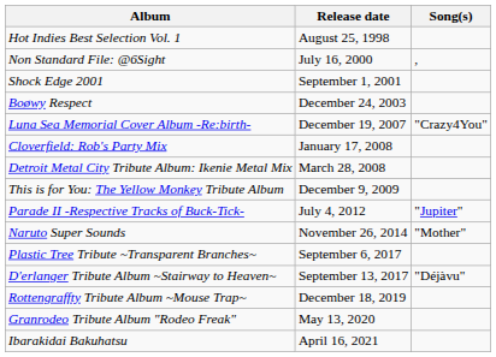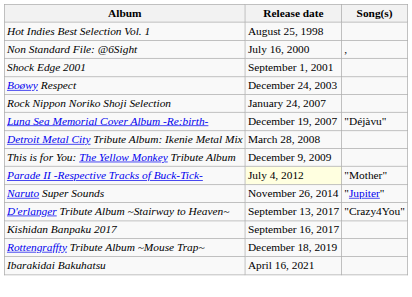+ row: Rock Nippon Noriko Shoji Selection | January 24, 2007
Luna Sea Memorial Cover Album -Re:birth- | Song(s): "Crazy4You" -> "Déjàvu"
- row: Cloverfield: Rob's Party Mix | January 17, 2008
Parade II -Respective Tracks of Buck-Tick- | Release date: no background -> lightyellow background
Parade II -Respective Tracks of Buck-Tick- | Song(s): "Jupiter" -> "Mother"
Naruto Super Sounds | Song(s): "Mother" -> "Jupiter"
- row: Plastic Tree Tribute ~Transparent Branches~ | September 6, 2017
D'erlanger Tribute Album ~Stairway to Heaven~ | Song(s): "Déjàvu" -> "Crazy4You"
+ row: Kishidan Banpaku 2017 | September 16, 2017
- row: Granrodeo Tribute Album "Rodeo Freak" | May 13, 2020
